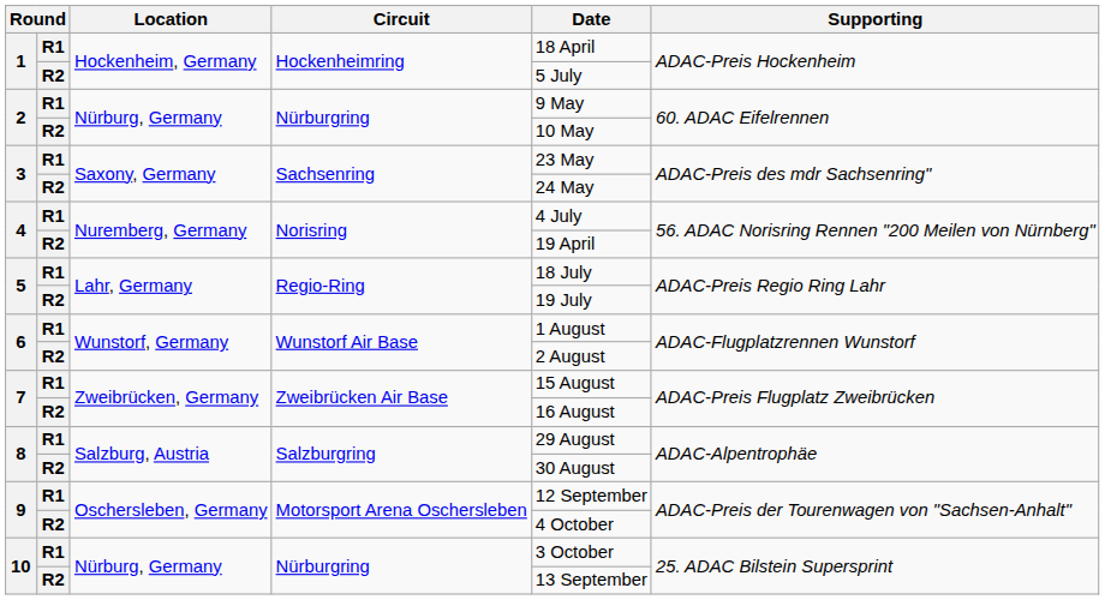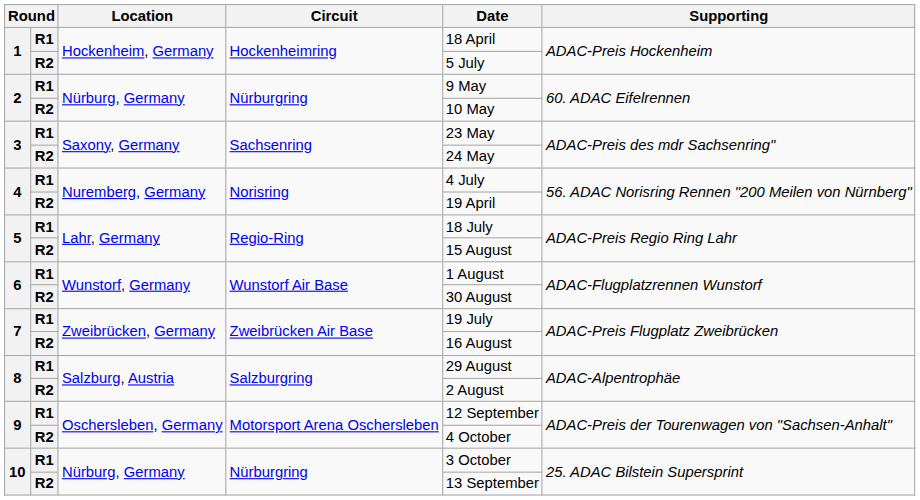5 / R2 | Date: 19 July -> 15 August
6 / R2 | Date: 2 August -> 30 August
7 / R1 | Date: 15 August -> 19 July
8 / R2 | Date: 30 August -> 2 August
